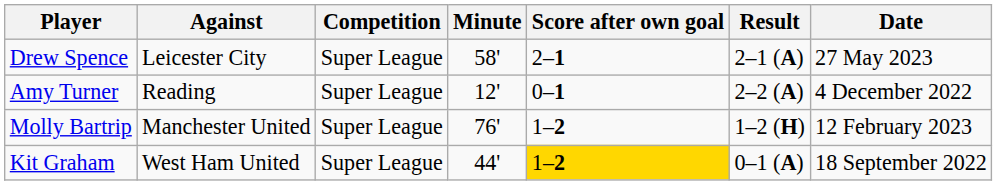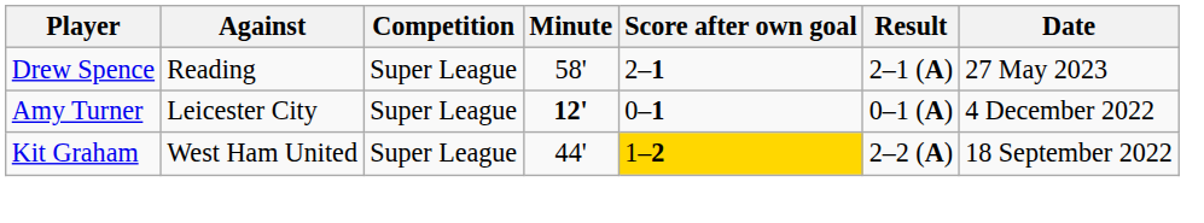Drew Spence | Against: Leicester City -> Reading
Amy Turner | Against: Reading -> Leicester City
Amy Turner | Minute: normal -> bold
Amy Turner | Result: 2–2 (A) -> 0–1 (A)
- row: Molly Bartrip | Manchester United | Super League | 76' | 1–2 | 1–2 (H) | 12 February 2023
Kit Graham | Result: 0–1 (A) -> 2–2 (A)
